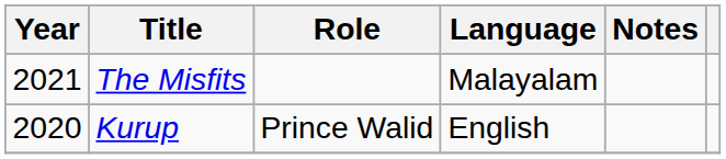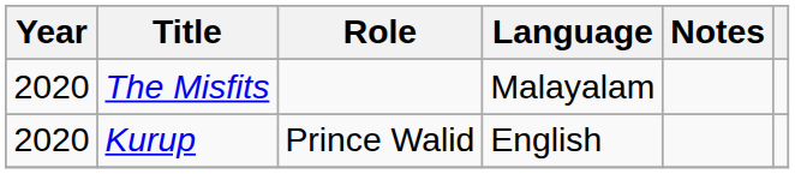The Misfits | Year: 2021 -> 2020
